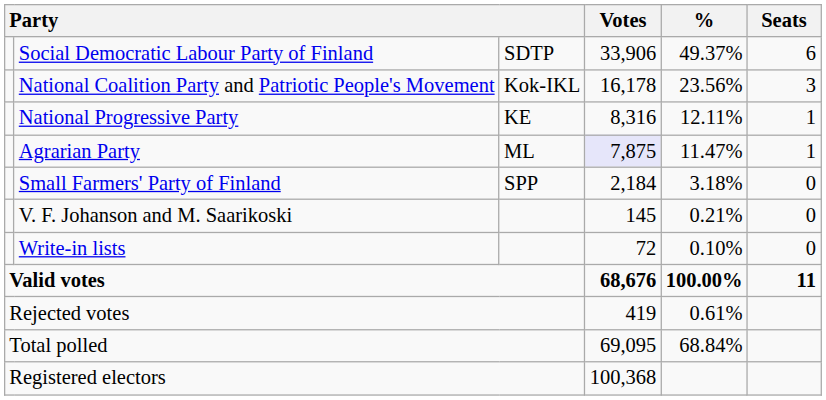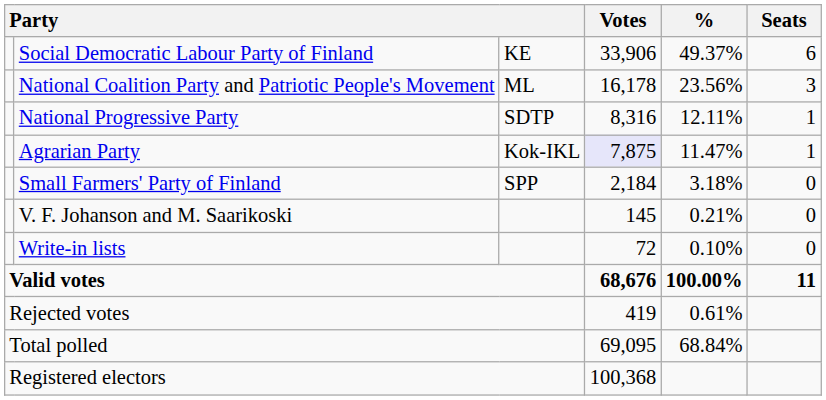Social Democratic Labour Party of Finland | column 3: SDTP -> KE
National Coalition Party and Patriotic People's Movement | column 3: Kok-IKL -> ML
National Progressive Party | column 3: KE -> SDTP
Agrarian Party | column 3: ML -> Kok-IKL
